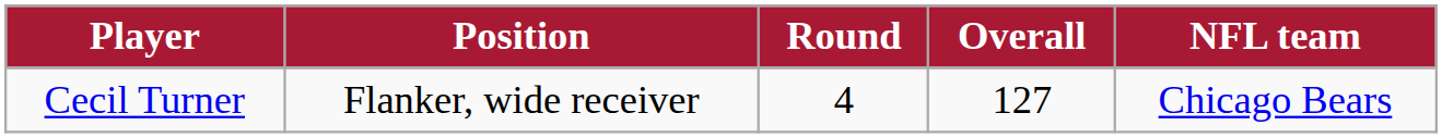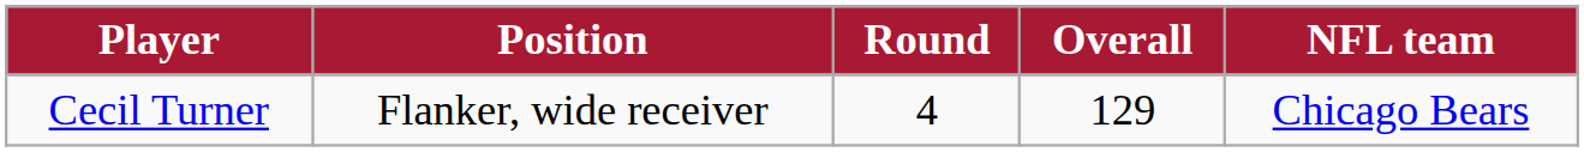Cecil Turner | Overall: 127 -> 129
